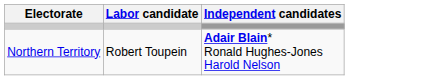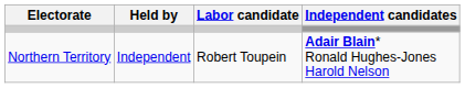+ column: Held by | Independent
